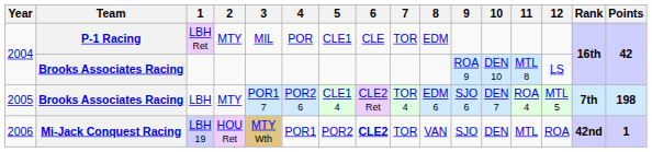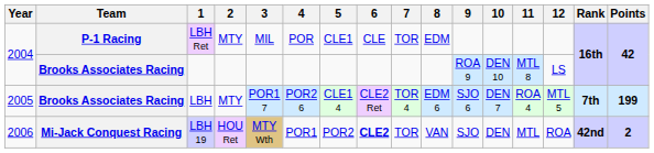LBH | Points: 198 -> 199
LBH 19 | Points: 1 -> 2
